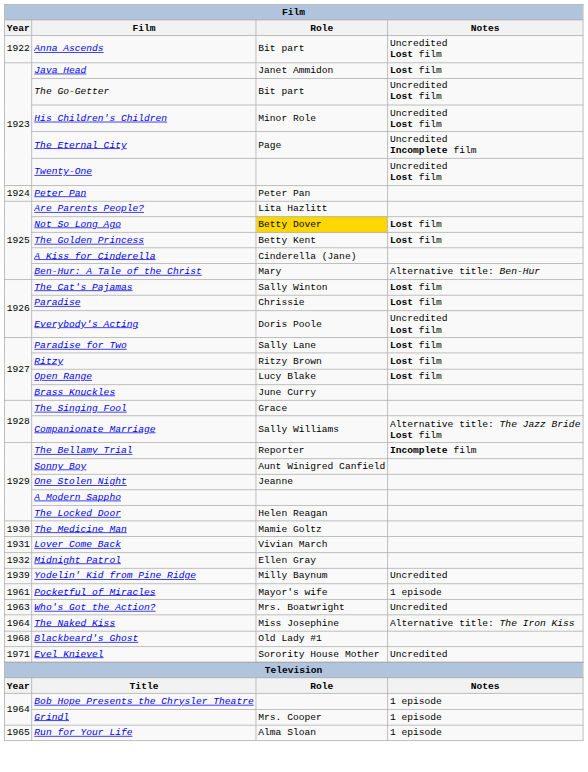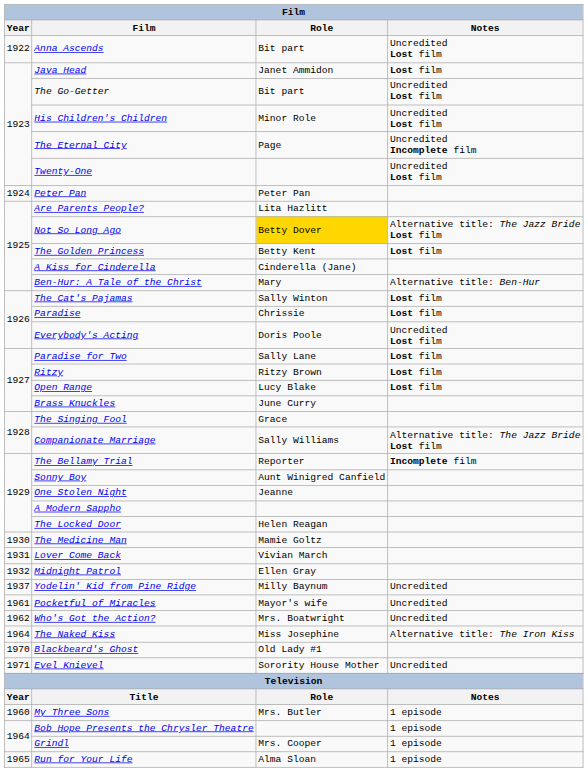Not So Long Ago | Notes: Lost film -> Alternative title: The Jazz Bride Lost film
Yodelin' Kid from Pine Ridge | Year: 1939 -> 1937
Pocketful of Miracles | Notes: 1 episode -> Uncredited
Who's Got the Action? | Year: 1963 -> 1962
Blackbeard's Ghost | Year: 1968 -> 1970
+ row: 1960 | My Three Sons | Mrs. Butler | 1 episode
